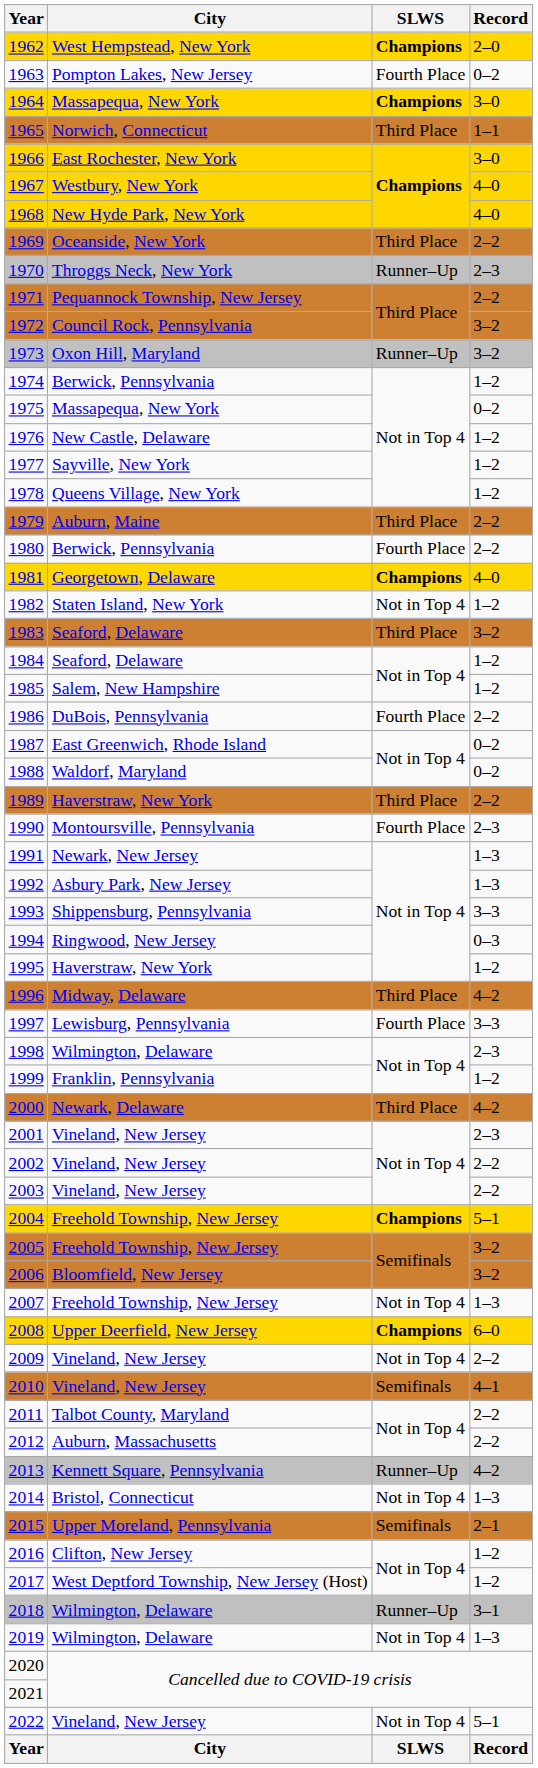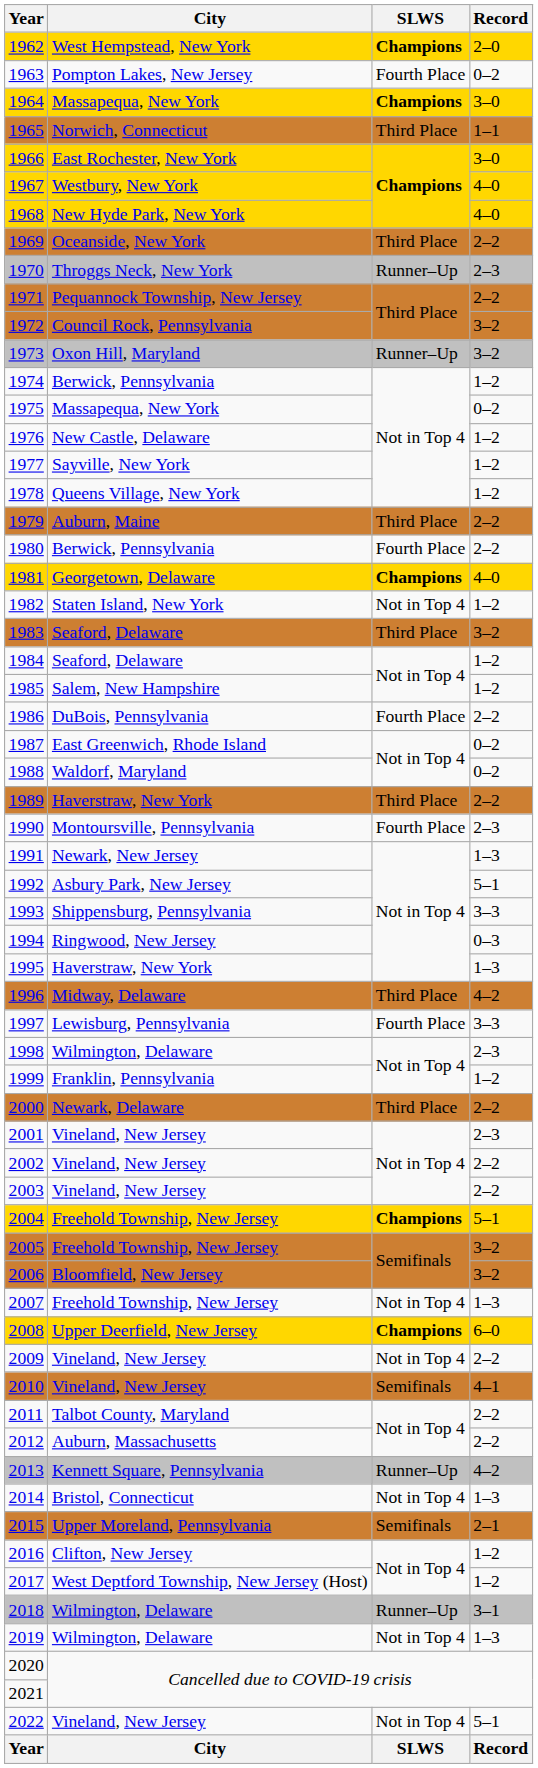1992 | Record: 1–3 -> 5–1
1995 | Record: 1–2 -> 1–3
2000 | Record: 4–2 -> 2–2
